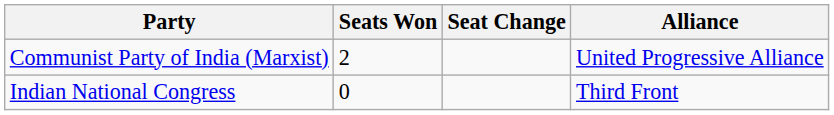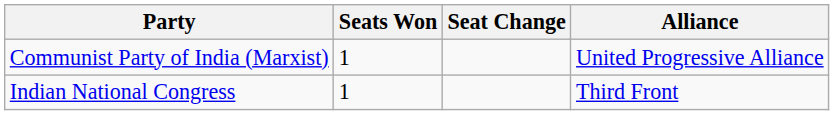Communist Party of India (Marxist) | Seats Won: 2 -> 1
Indian National Congress | Seats Won: 0 -> 1
